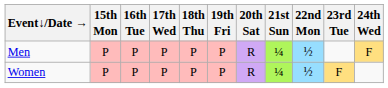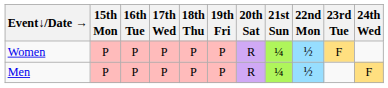rows swapped: Men <-> Women
